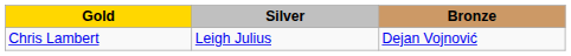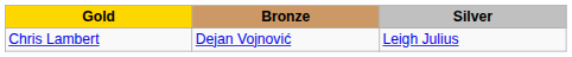columns swapped: Silver <-> Bronze
